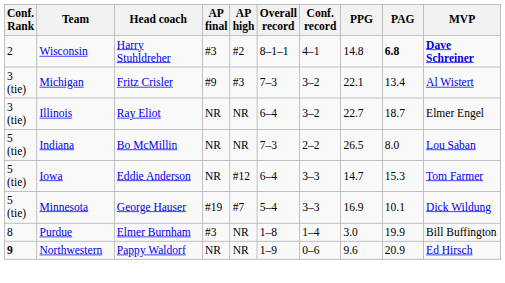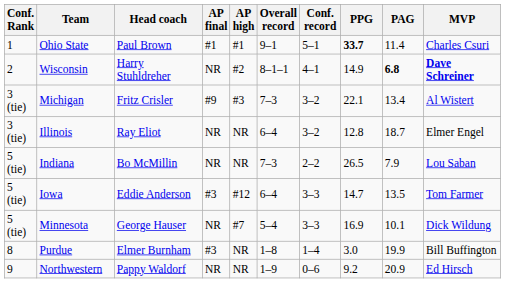+ row: 1 | Ohio State | Paul Brown | #1 | #1 | 9–1 | 5–1 | 33.7 | 11.4 | Charles Csuri
Wisconsin | AP final: #3 -> NR
Wisconsin | PPG: 14.8 -> 14.9
Illinois | PPG: 22.7 -> 12.8
Indiana | PAG: 8.0 -> 7.9
Iowa | AP final: NR -> #3
Iowa | PAG: 15.3 -> 13.5
Minnesota | AP final: #19 -> NR
Northwestern | Conf. Rank: bold -> normal
Northwestern | PPG: 9.6 -> 9.2
